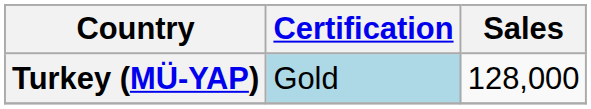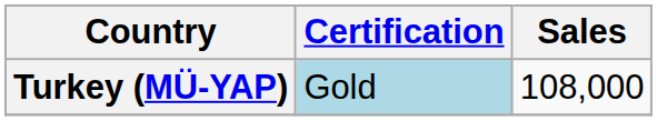Turkey (MÜ-YAP) | Sales: 128,000 -> 108,000
